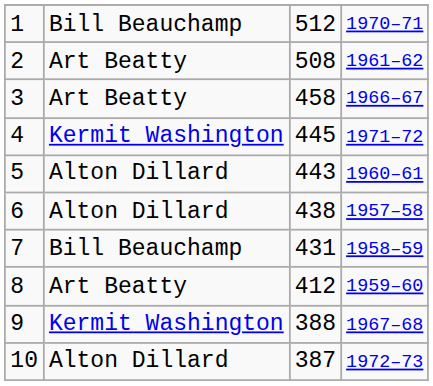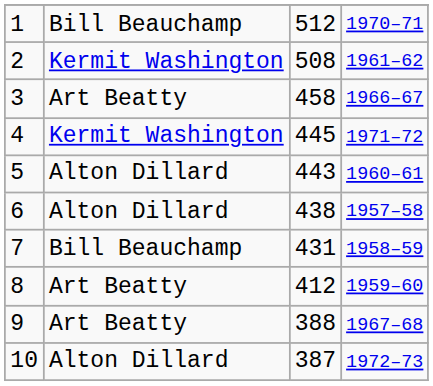2 | column 2: Art Beatty -> Kermit Washington
9 | column 2: Kermit Washington -> Art Beatty
